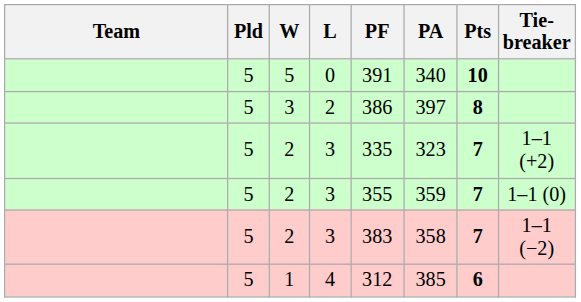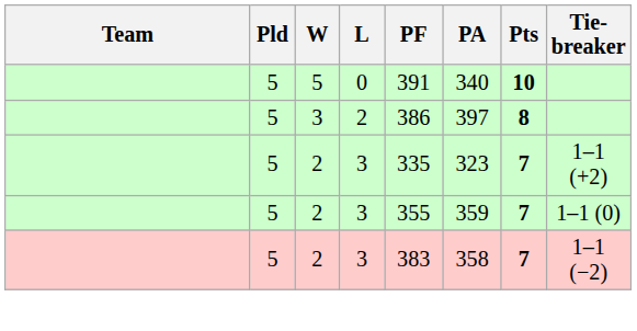- row: 5 | 1 | 4 | 312 | 385 | 6
